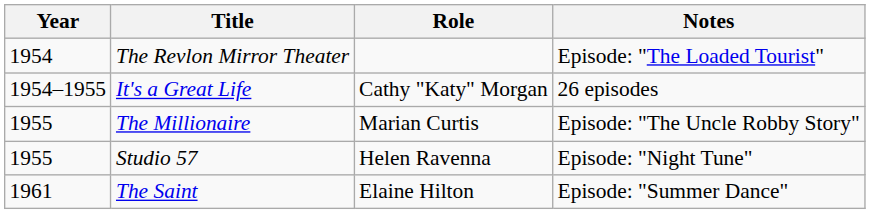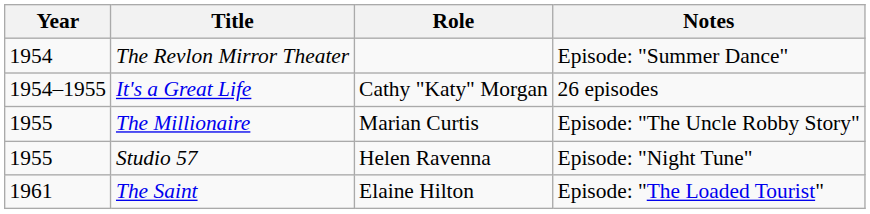The Revlon Mirror Theater | Notes: Episode: "The Loaded Tourist" -> Episode: "Summer Dance"
The Saint | Notes: Episode: "Summer Dance" -> Episode: "The Loaded Tourist"
